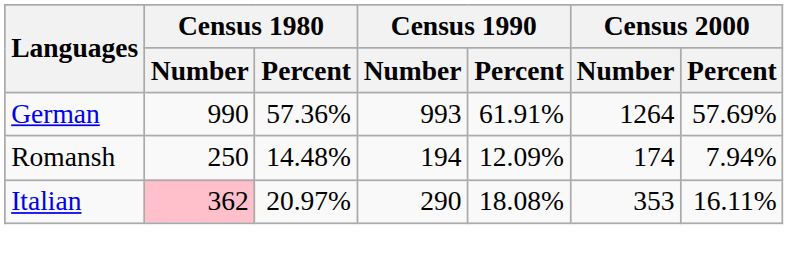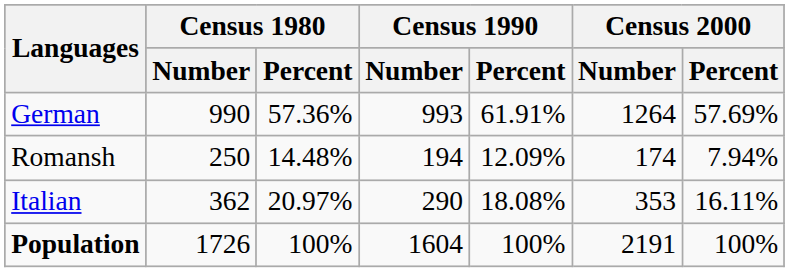Italian | Census 1980 / Number: pink background -> no background
+ row: Population | 1726 | 100% | 1604 | 100% | 2191 | 100%
